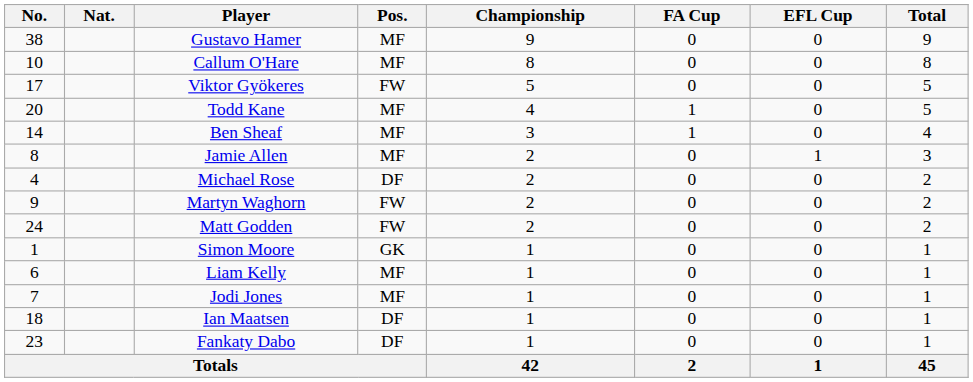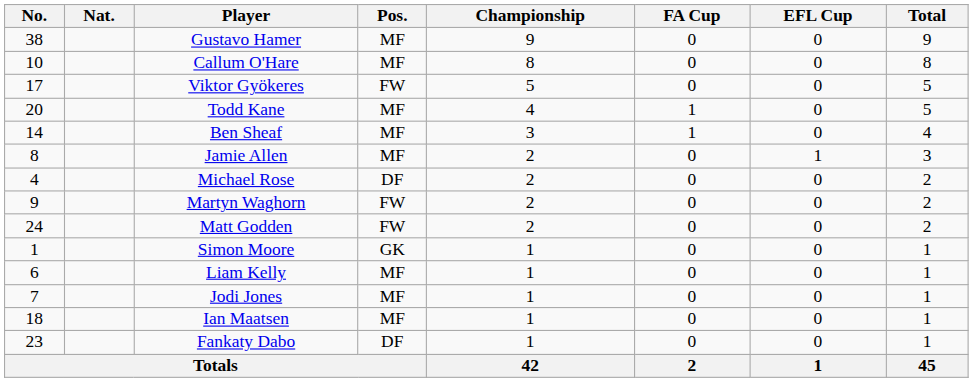Ian Maatsen | Pos.: DF -> MF
